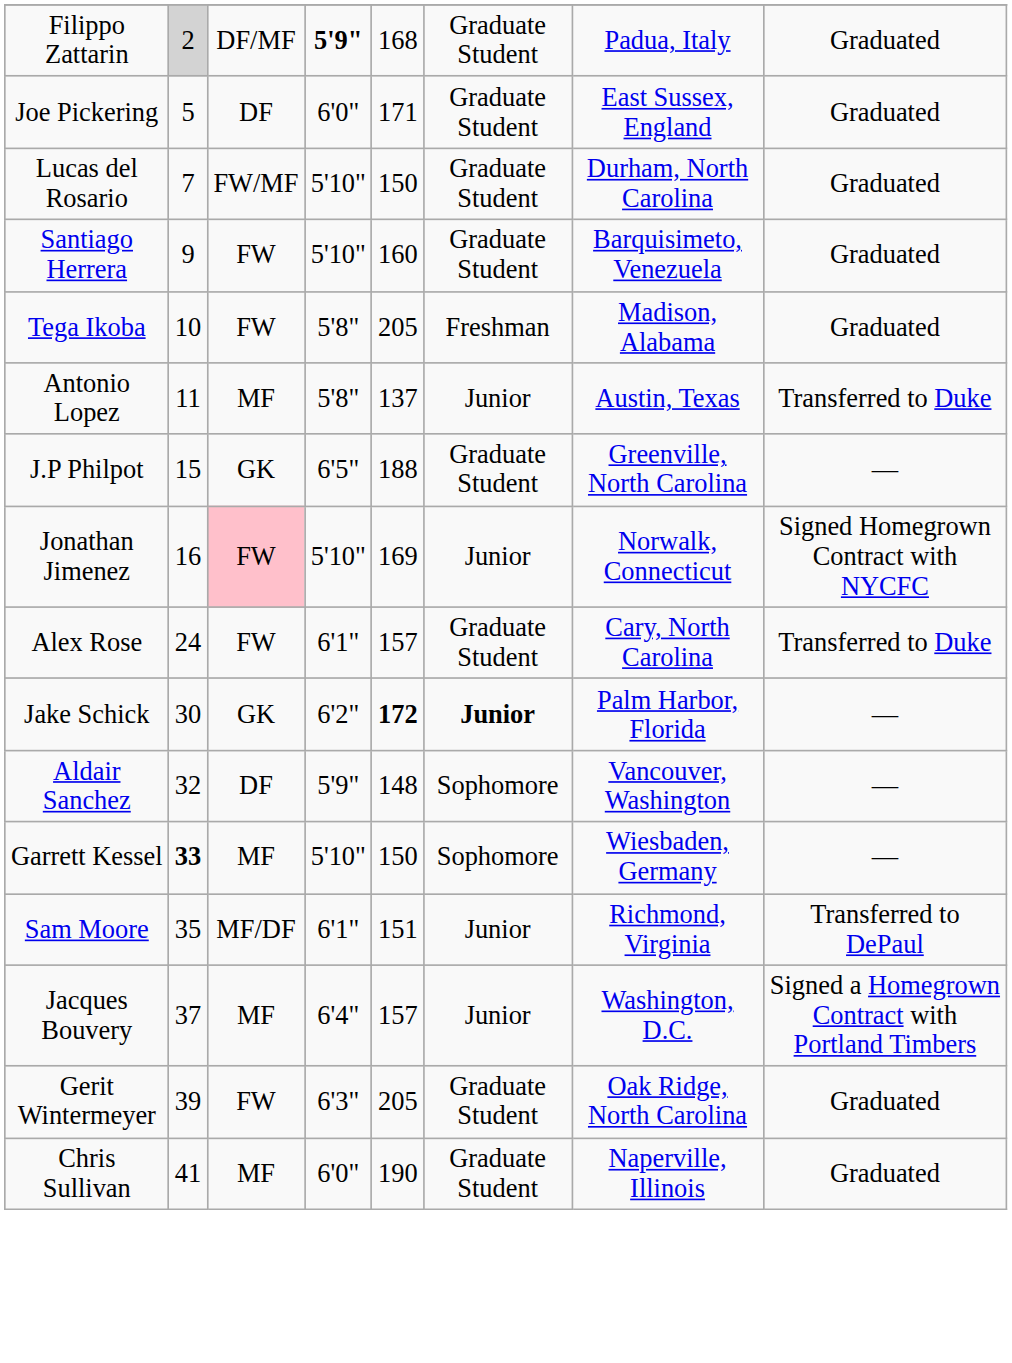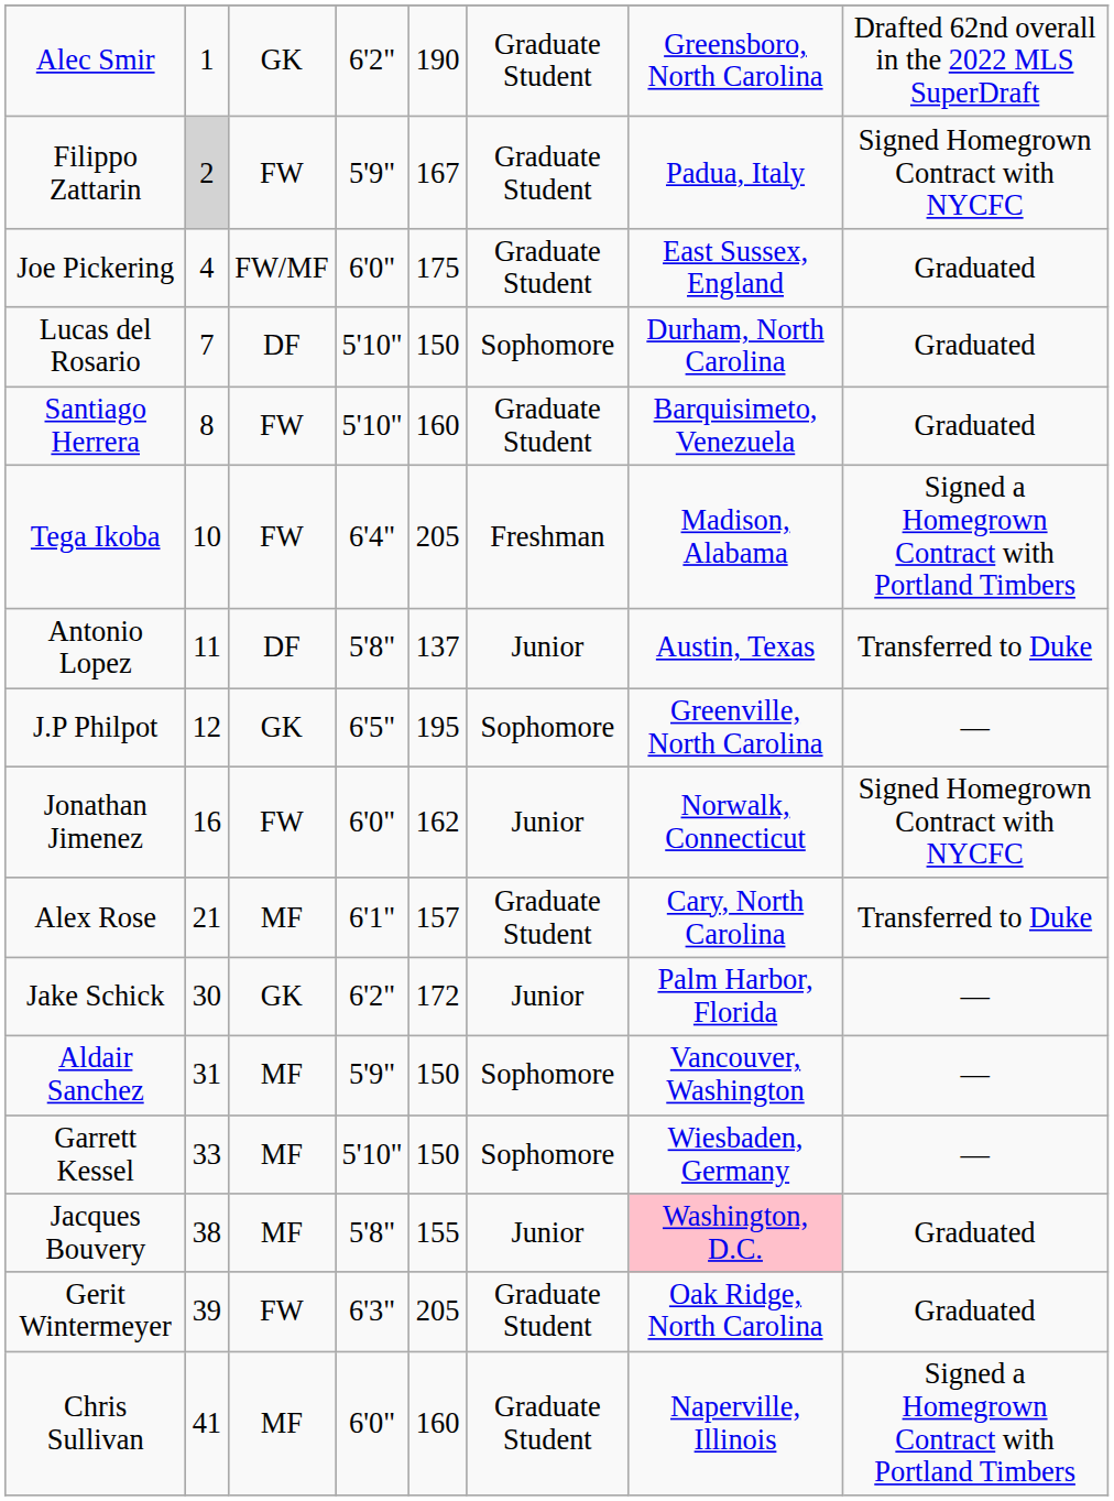+ row: Alec Smir | 1 | GK | 6'2" | 190 | Graduate Student | Greensboro, North Carolina | Drafted 62nd overall in the 2022 MLS SuperDraft
Filippo Zattarin | column 3: DF/MF -> FW
Filippo Zattarin | column 4: bold -> normal
Filippo Zattarin | column 5: 168 -> 167
Filippo Zattarin | column 8: Graduated -> Signed Homegrown Contract with NYCFC
Joe Pickering | column 2: 5 -> 4
Joe Pickering | column 3: DF -> FW/MF
Joe Pickering | column 5: 171 -> 175
Lucas del Rosario | column 3: FW/MF -> DF
Lucas del Rosario | column 6: Graduate Student -> Sophomore
Santiago Herrera | column 2: 9 -> 8
Tega Ikoba | column 4: 5'8" -> 6'4"
Tega Ikoba | column 8: Graduated -> Signed a Homegrown Contract with Portland Timbers
Antonio Lopez | column 3: MF -> DF
J.P Philpot | column 2: 15 -> 12
J.P Philpot | column 5: 188 -> 195
J.P Philpot | column 6: Graduate Student -> Sophomore
Jonathan Jimenez | column 3: pink background -> no background
Jonathan Jimenez | column 4: 5'10" -> 6'0"
Jonathan Jimenez | column 5: 169 -> 162
Alex Rose | column 2: 24 -> 21
Alex Rose | column 3: FW -> MF
Jake Schick | column 5: bold -> normal
Jake Schick | column 6: bold -> normal
Aldair Sanchez | column 2: 32 -> 31
Aldair Sanchez | column 3: DF -> MF
Aldair Sanchez | column 5: 148 -> 150
Garrett Kessel | column 2: bold -> normal
- row: Sam Moore | 35 | MF/DF | 6'1" | 151 | Junior | Richmond, Virginia | Transferred to DePaul
Jacques Bouvery | column 2: 37 -> 38
Jacques Bouvery | column 4: 6'4" -> 5'8"
Jacques Bouvery | column 5: 157 -> 155
Jacques Bouvery | column 7: no background -> pink background
Jacques Bouvery | column 8: Signed a Homegrown Contract with Portland Timbers -> Graduated
Chris Sullivan | column 5: 190 -> 160
Chris Sullivan | column 8: Graduated -> Signed a Homegrown Contract with Portland Timbers
